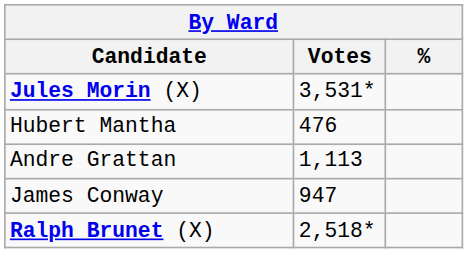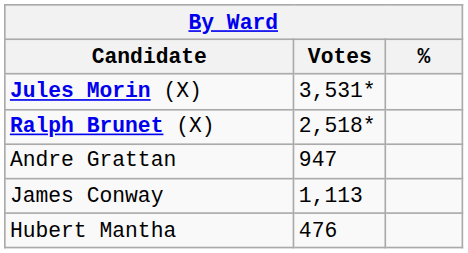rows swapped: Ralph Brunet (X) <-> Hubert Mantha
Andre Grattan | Votes: 1,113 -> 947
James Conway | Votes: 947 -> 1,113
